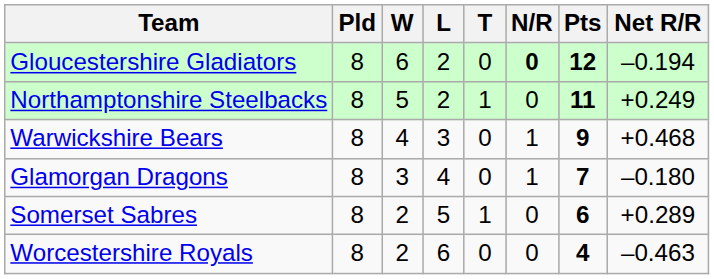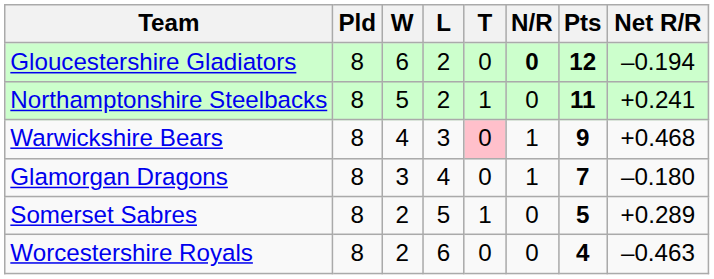Northamptonshire Steelbacks | Net R/R: +0.249 -> +0.241
Warwickshire Bears | T: no background -> pink background
Somerset Sabres | Pts: 6 -> 5
